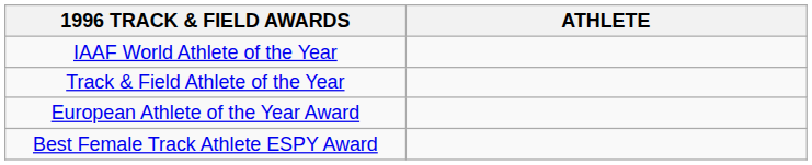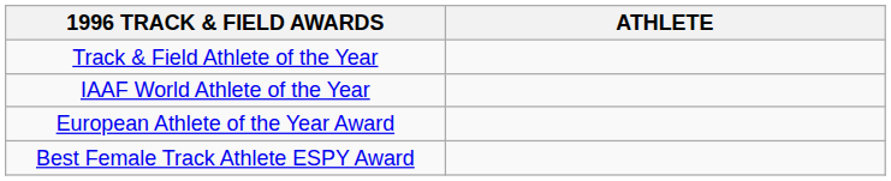rows swapped: IAAF World Athlete of the Year <-> Track & Field Athlete of the Year
